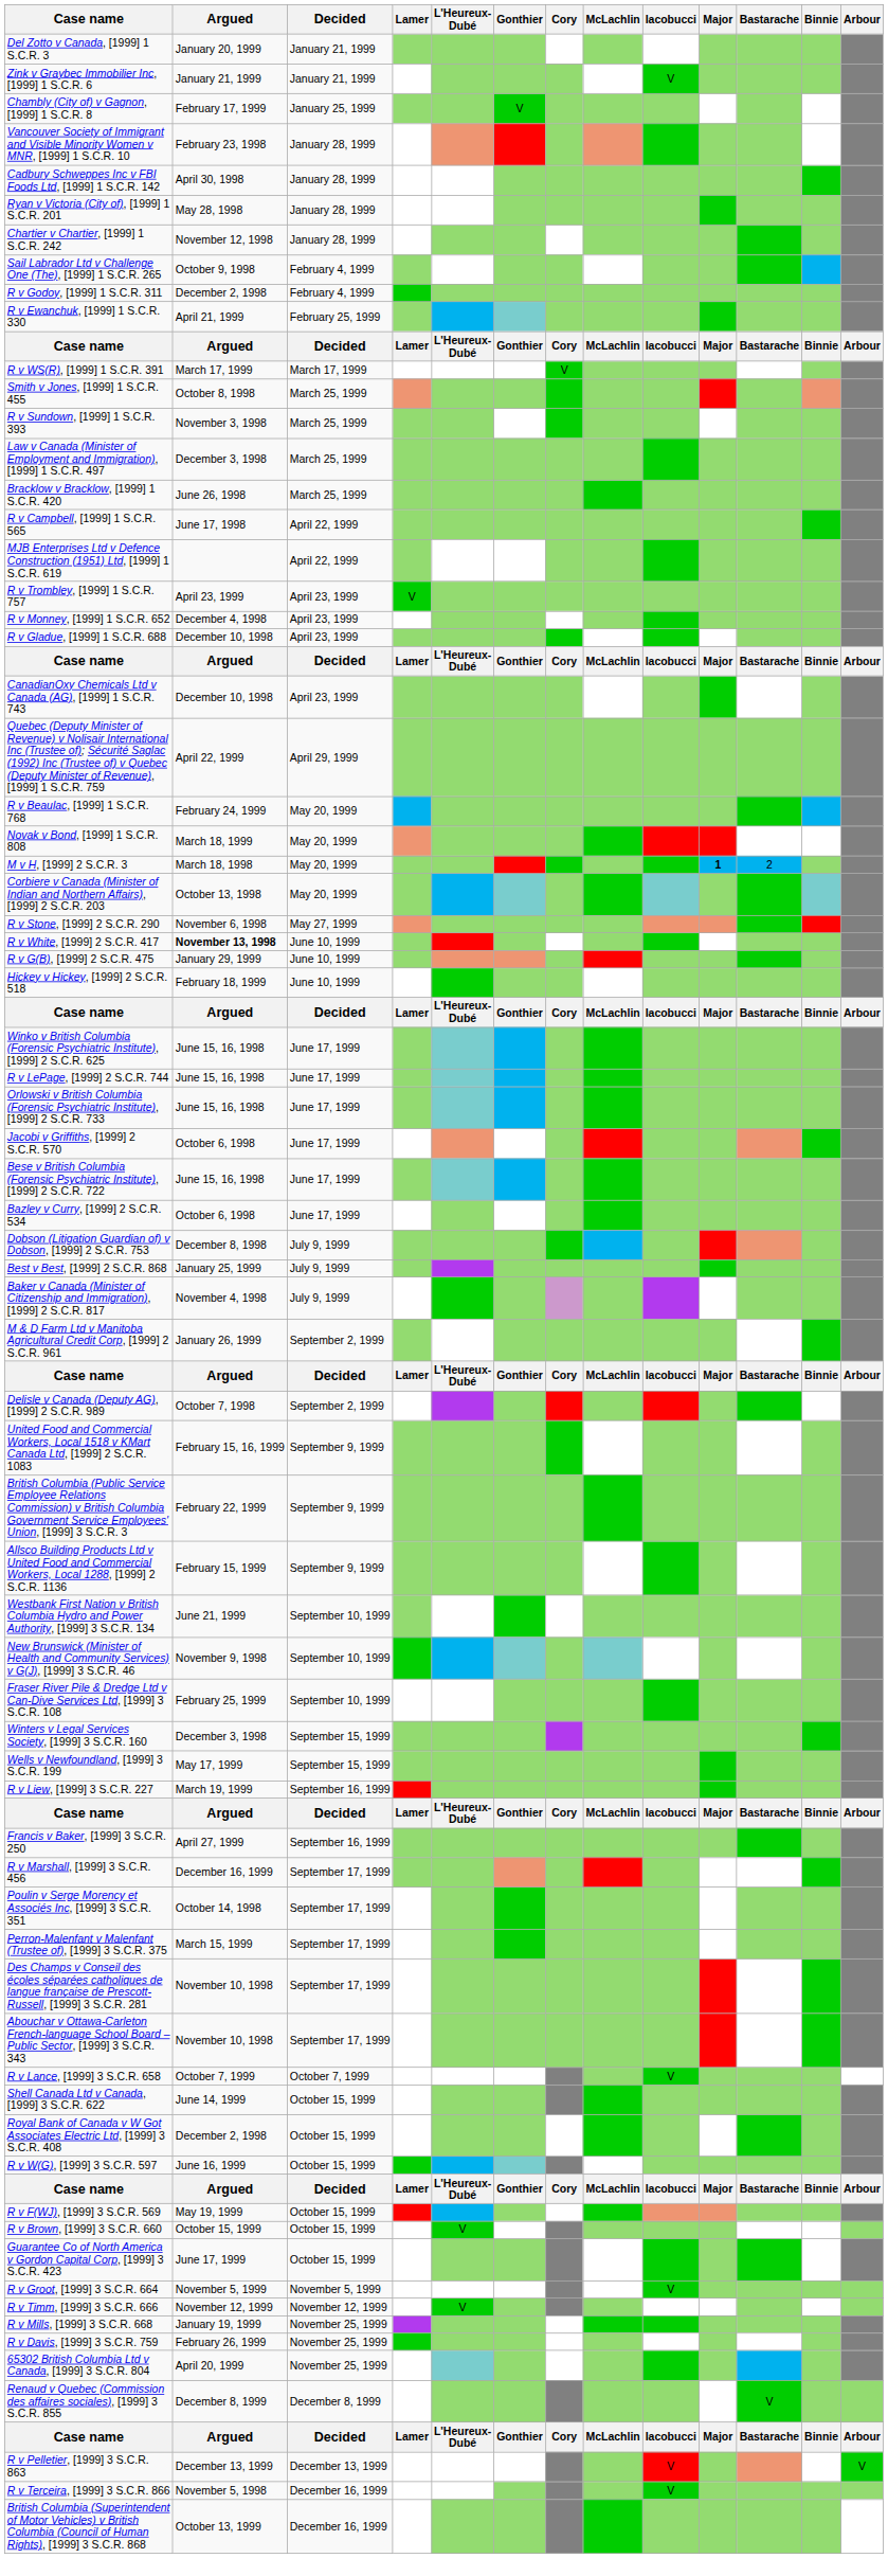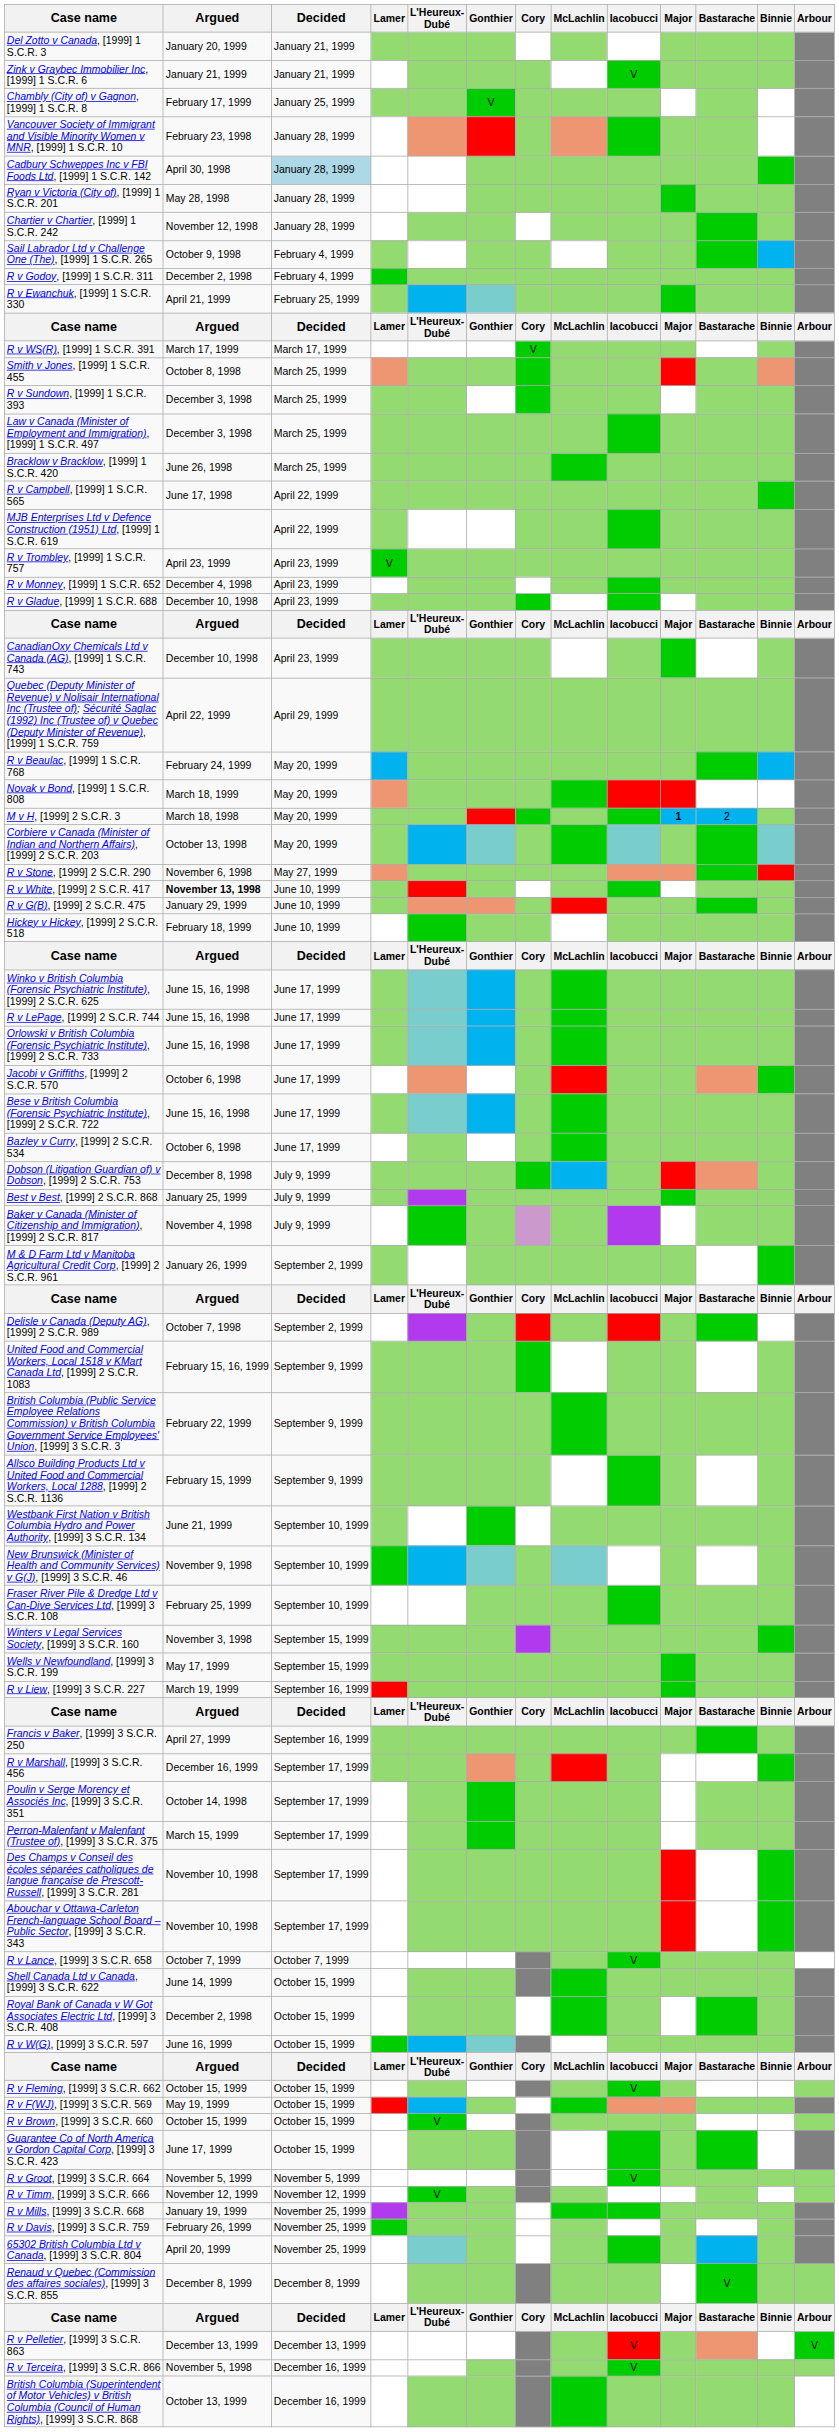Cadbury Schweppes Inc v FBI Foods Ltd, [1999] 1 S.C.R. 142 | Decided: no background -> lightblue background
R v Sundown, [1999] 1 S.C.R. 393 | Argued: November 3, 1998 -> December 3, 1998
Winters v Legal Services Society, [1999] 3 S.C.R. 160 | Argued: December 3, 1998 -> November 3, 1998
+ row: R v Fleming, [1999] 3 S.C.R. 662 | October 15, 1999 | October 15, 1999 | V
